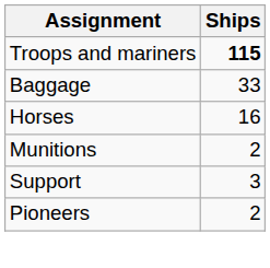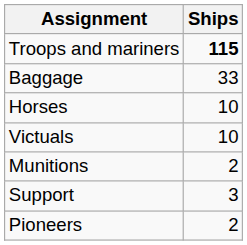Horses | Ships: 16 -> 10
+ row: Victuals | 10
